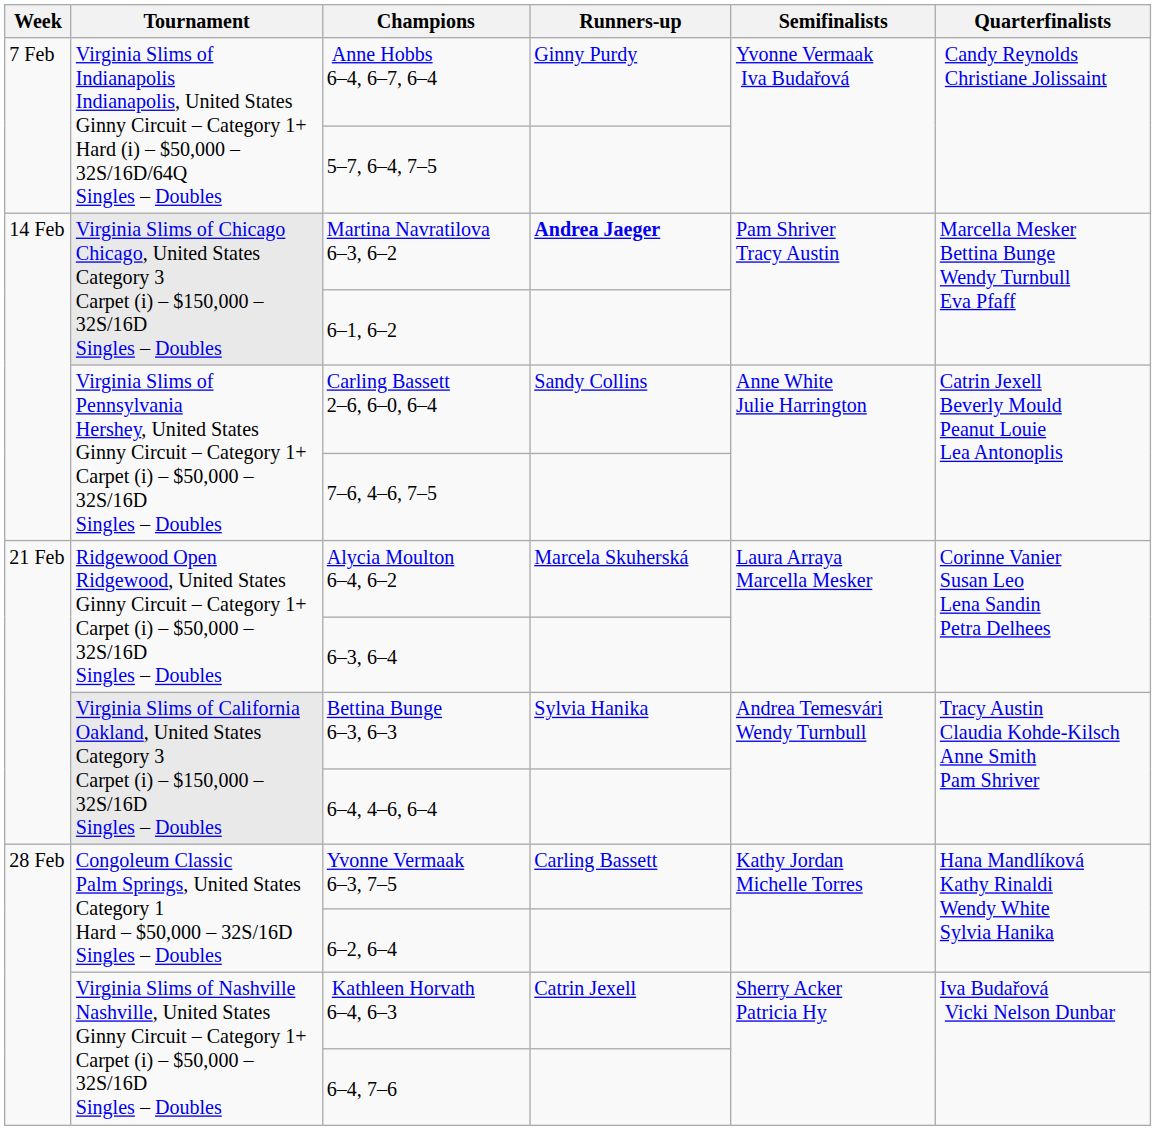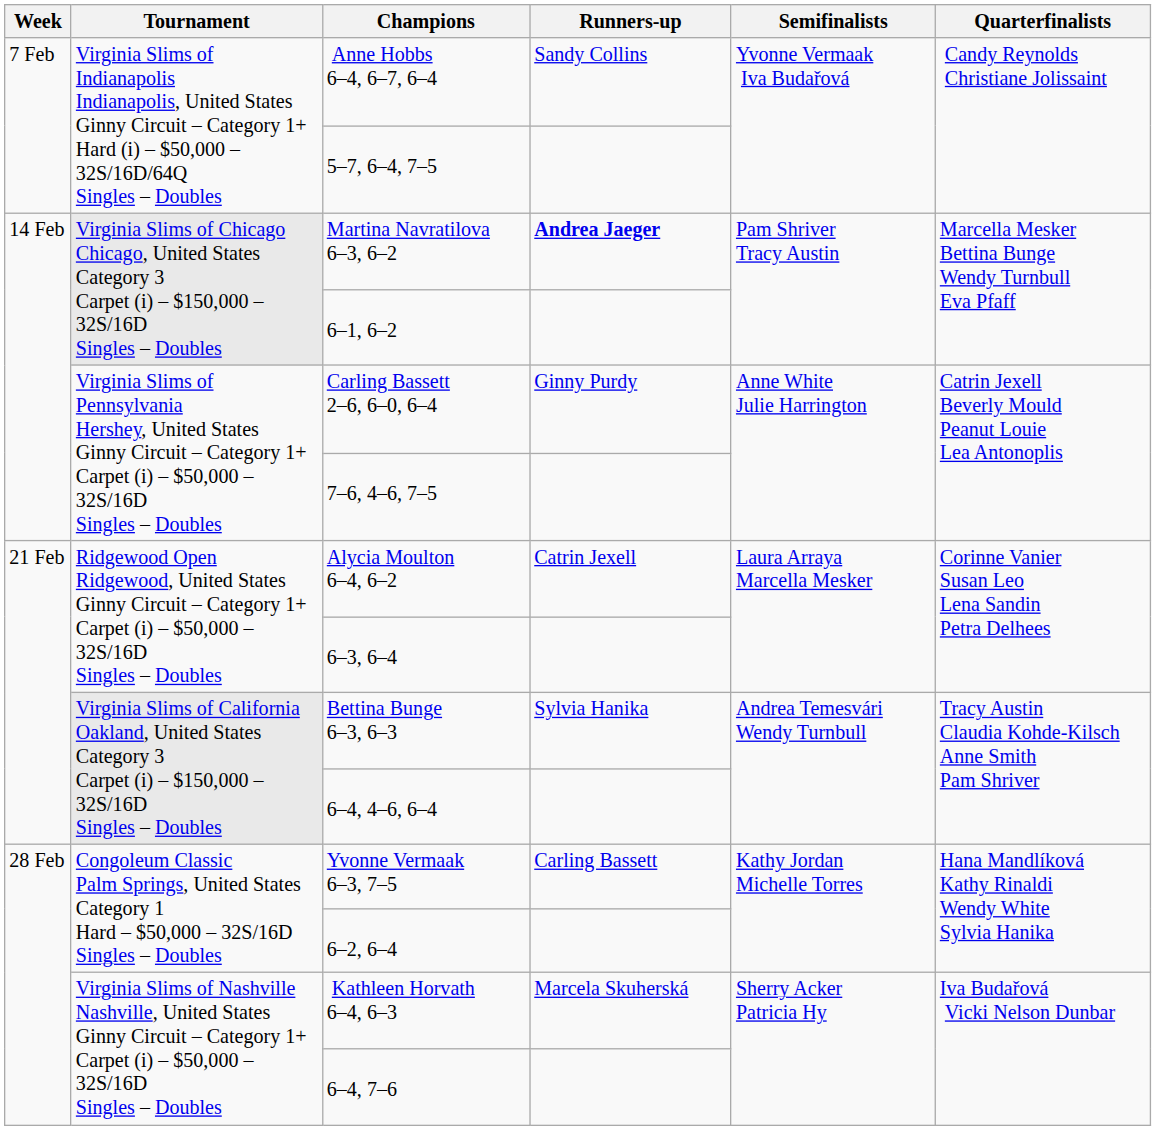Anne Hobbs 6–4, 6–7, 6–4 | Runners-up: Ginny Purdy -> Sandy Collins
Carling Bassett 2–6, 6–0, 6–4 | Runners-up: Sandy Collins -> Ginny Purdy
Alycia Moulton 6–4, 6–2 | Runners-up: Marcela Skuherská -> Catrin Jexell
Kathleen Horvath 6–4, 6–3 | Runners-up: Catrin Jexell -> Marcela Skuherská
